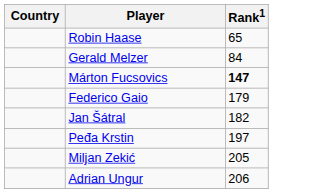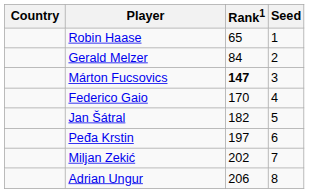+ column: Seed | 1 | 2 | 3 | 4 | 5 | 6 | 7 | 8
Federico Gaio | Rank1: 179 -> 170
Miljan Zekić | Rank1: 205 -> 202
